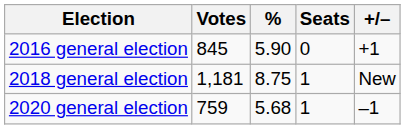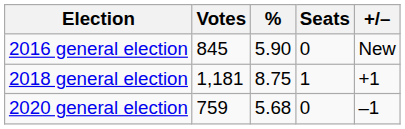2016 general election | +/–: +1 -> New
2018 general election | +/–: New -> +1
2020 general election | Seats: 1 -> 0
